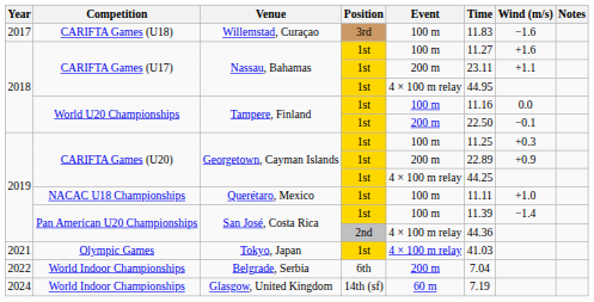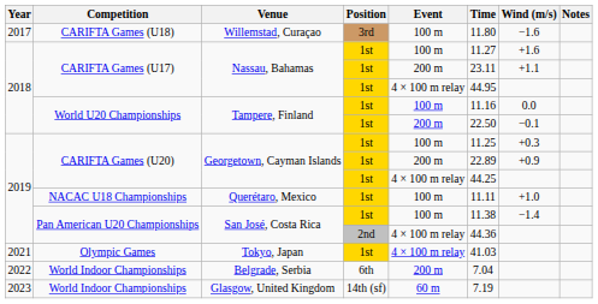Willemstad, Curaçao | Time: 11.83 -> 11.80
San José, Costa Rica / 1st | Time: 11.39 -> 11.38
Glasgow, United Kingdom | Year: 2024 -> 2023
